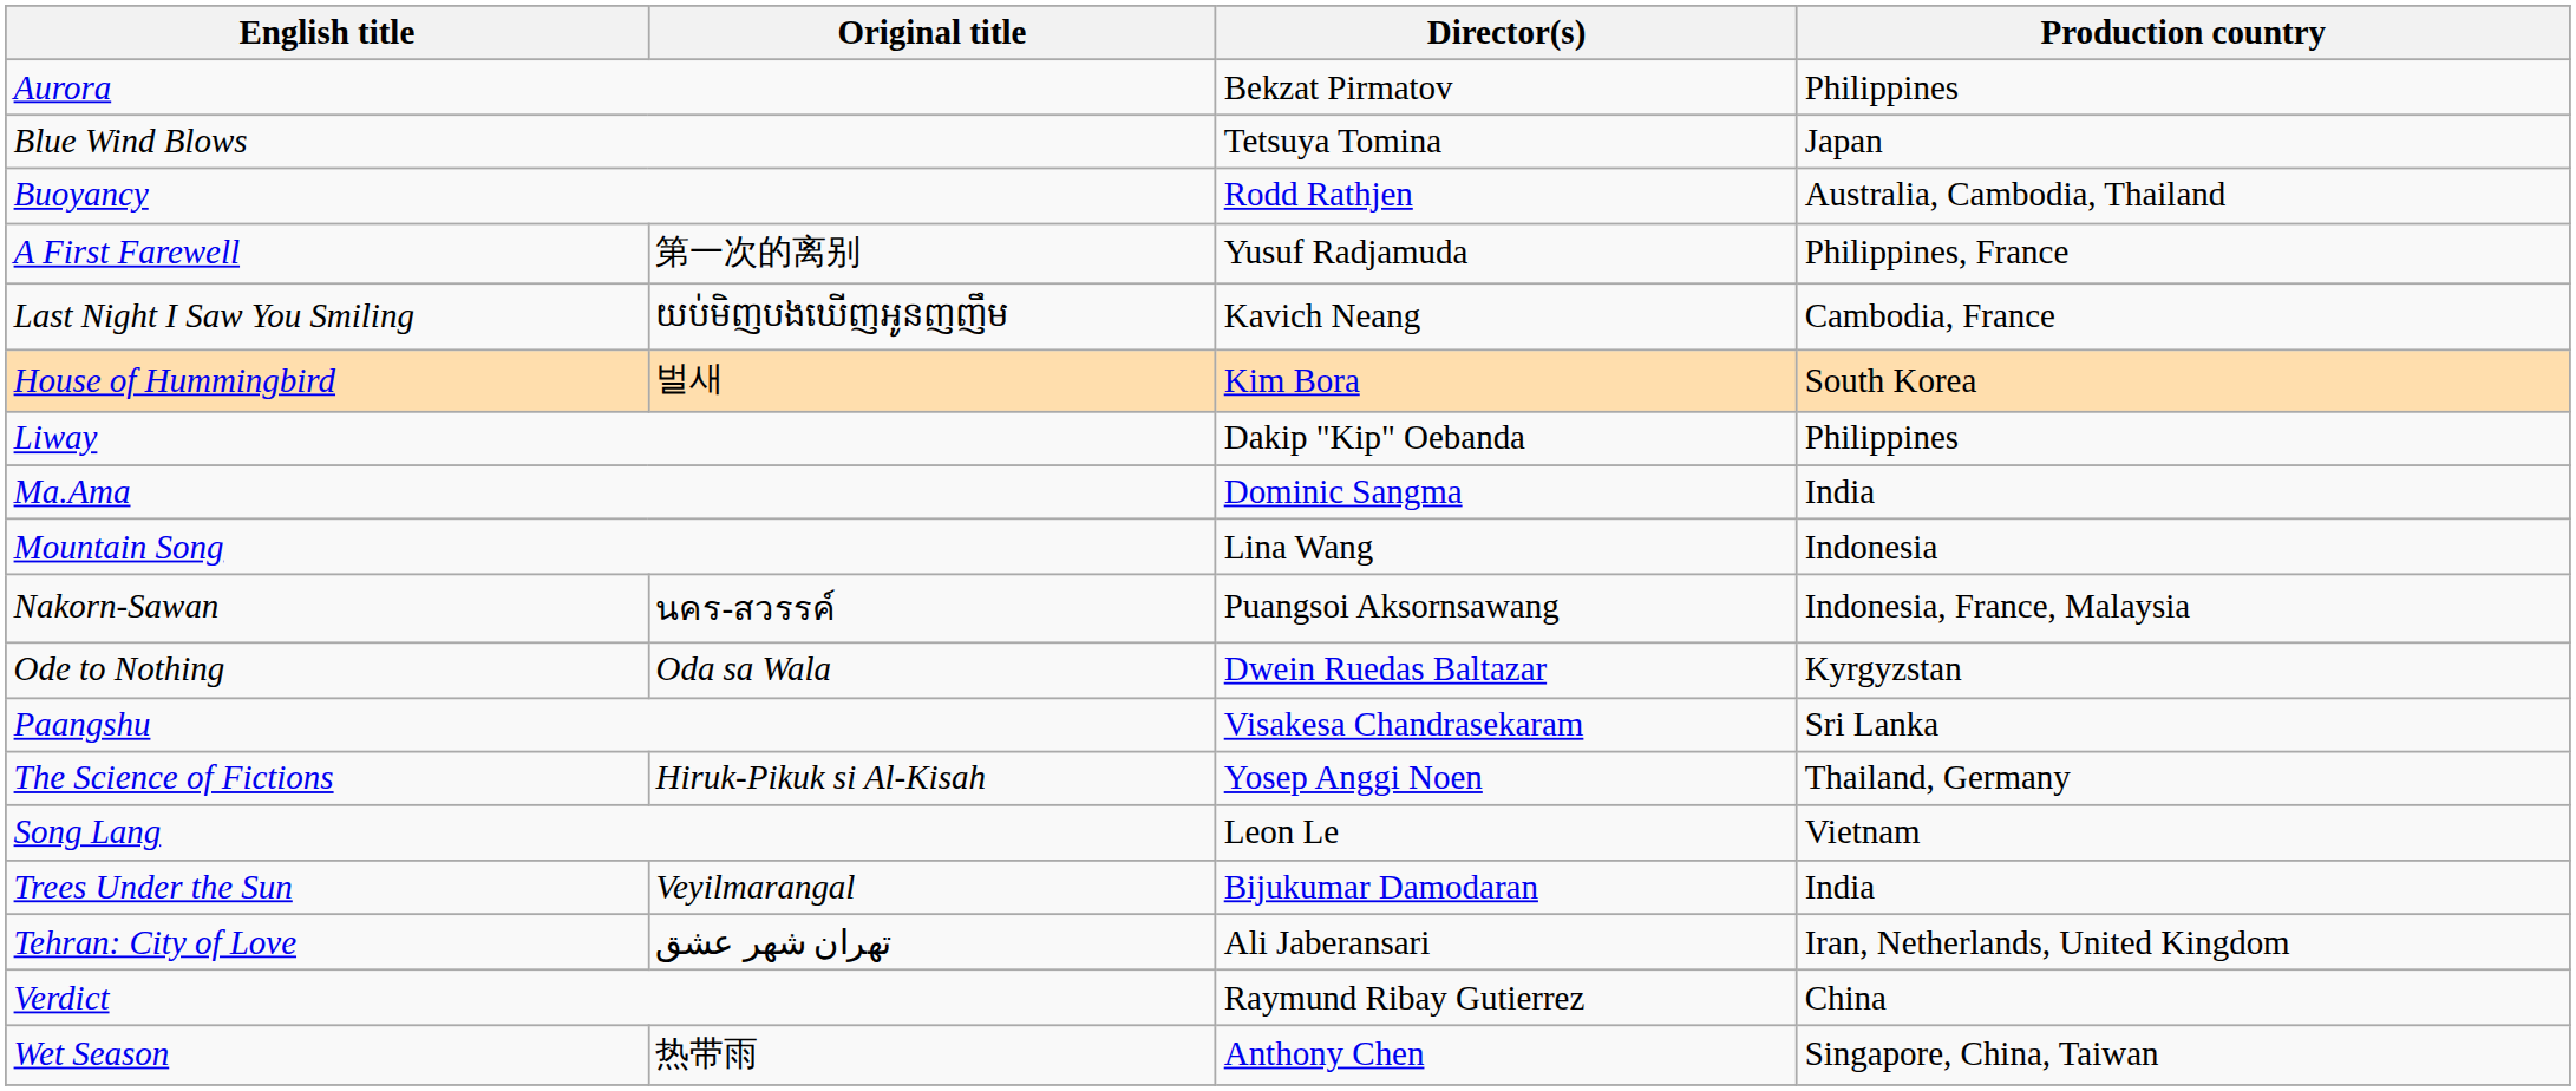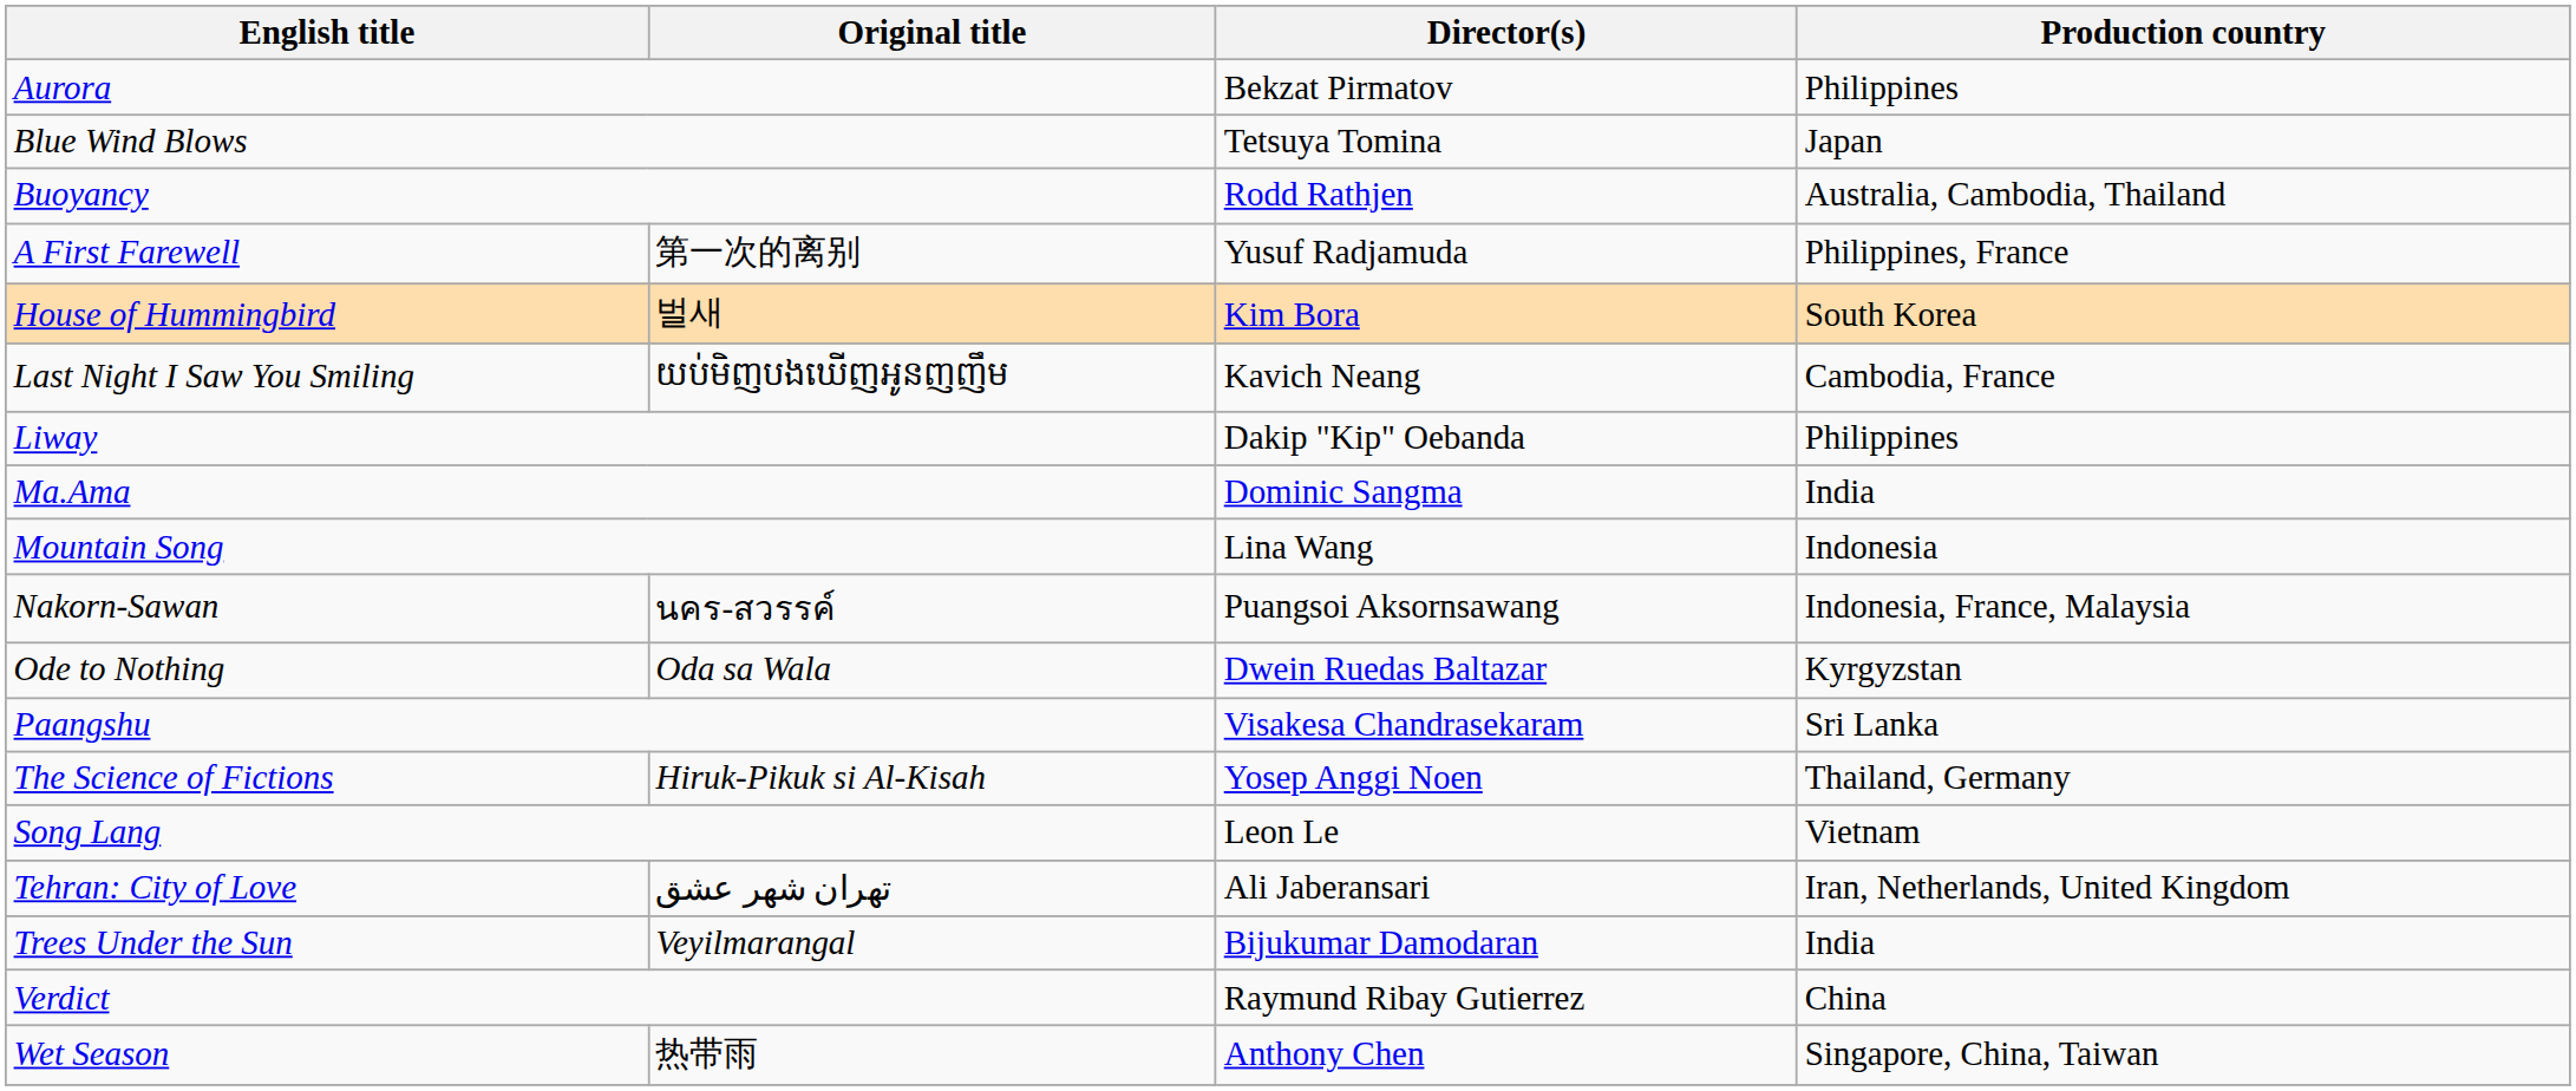rows swapped: House of Hummingbird <-> Last Night I Saw You Smiling
rows swapped: Tehran: City of Love <-> Trees Under the Sun
